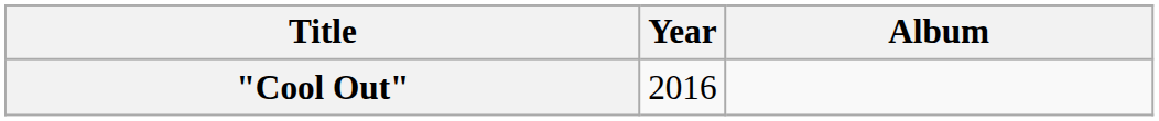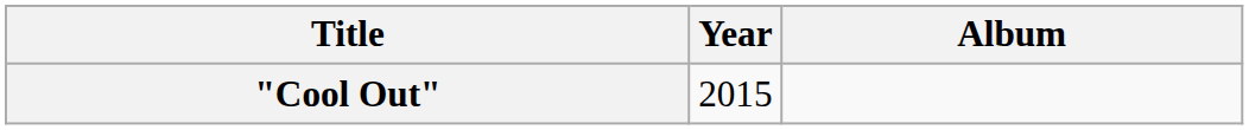"Cool Out" | Year: 2016 -> 2015
